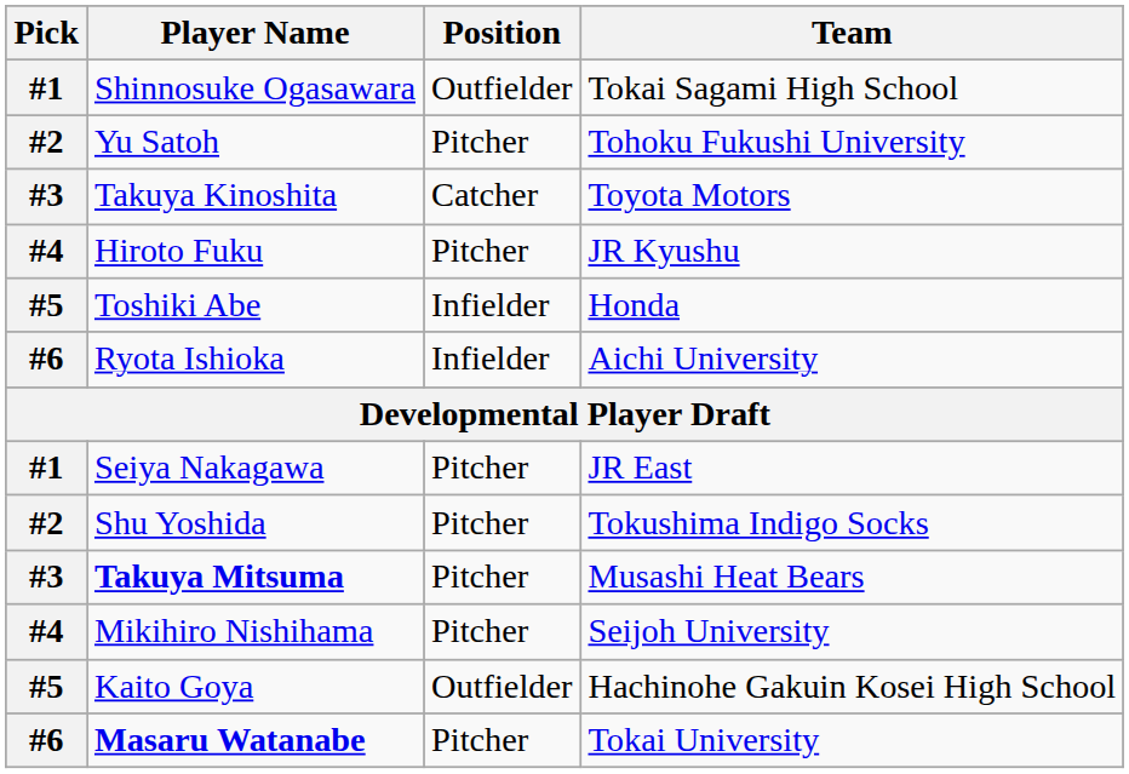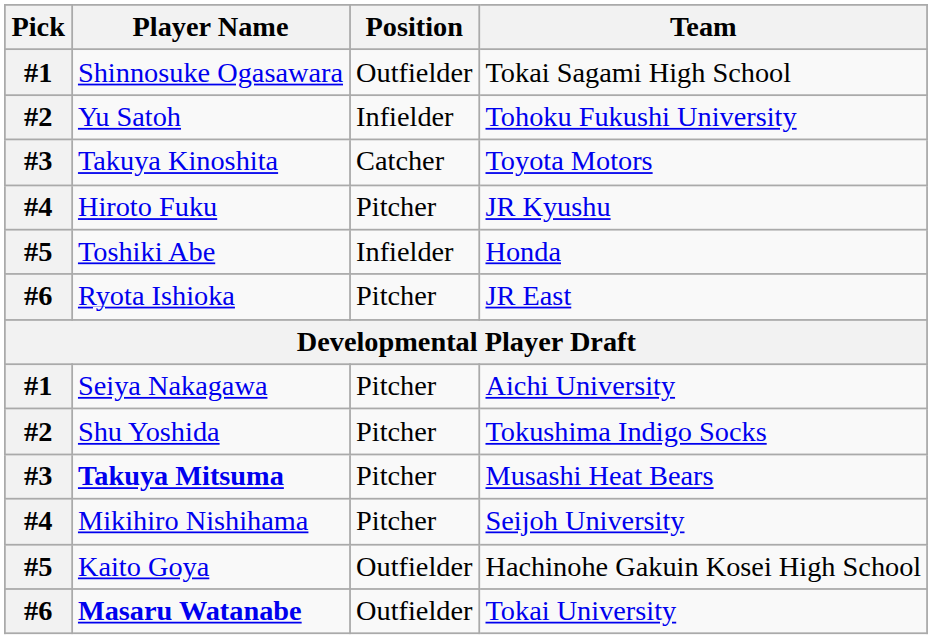Yu Satoh | Position: Pitcher -> Infielder
Ryota Ishioka | Position: Infielder -> Pitcher
Ryota Ishioka | Team: Aichi University -> JR East
Seiya Nakagawa | Team: JR East -> Aichi University
Masaru Watanabe | Position: Pitcher -> Outfielder
